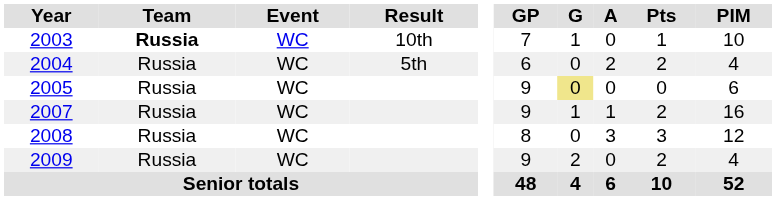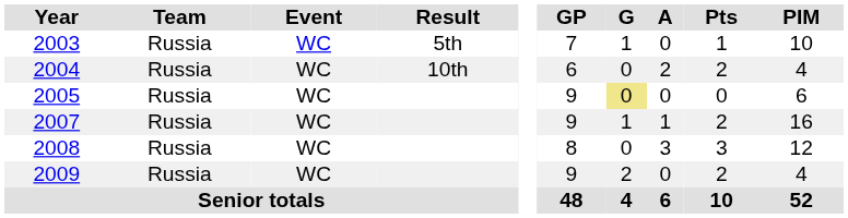2003 | Team: bold -> normal
2003 | Result: 10th -> 5th
2004 | Result: 5th -> 10th
